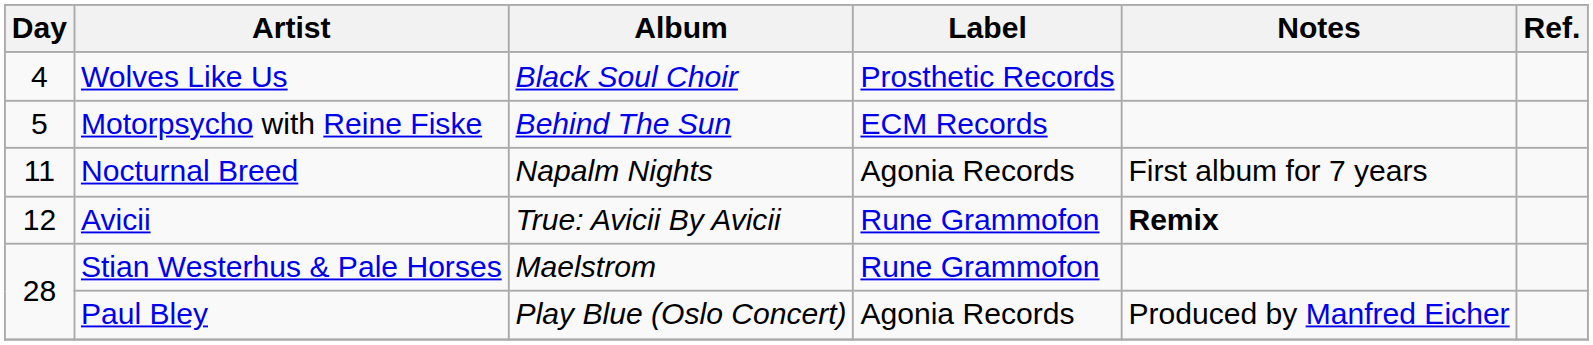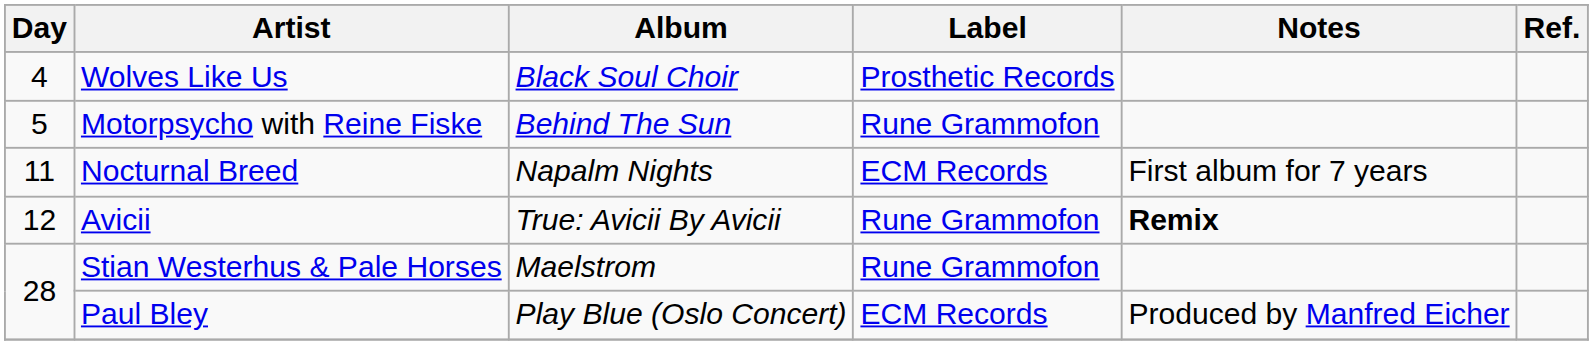Motorpsycho with Reine Fiske | Label: ECM Records -> Rune Grammofon
Nocturnal Breed | Label: Agonia Records -> ECM Records
Paul Bley | Label: Agonia Records -> ECM Records
